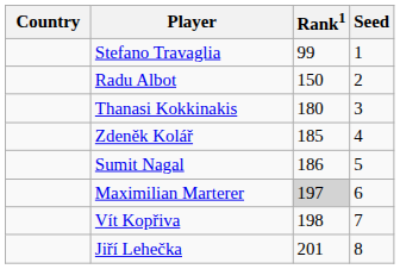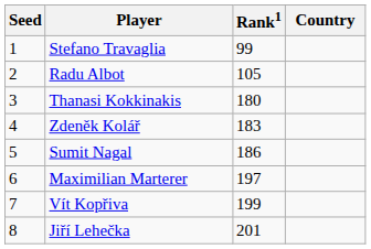columns swapped: Country <-> Seed
Radu Albot | Rank1: 150 -> 105
Zdeněk Kolář | Rank1: 185 -> 183
Maximilian Marterer | Rank1: lightgrey background -> no background
Vít Kopřiva | Rank1: 198 -> 199
